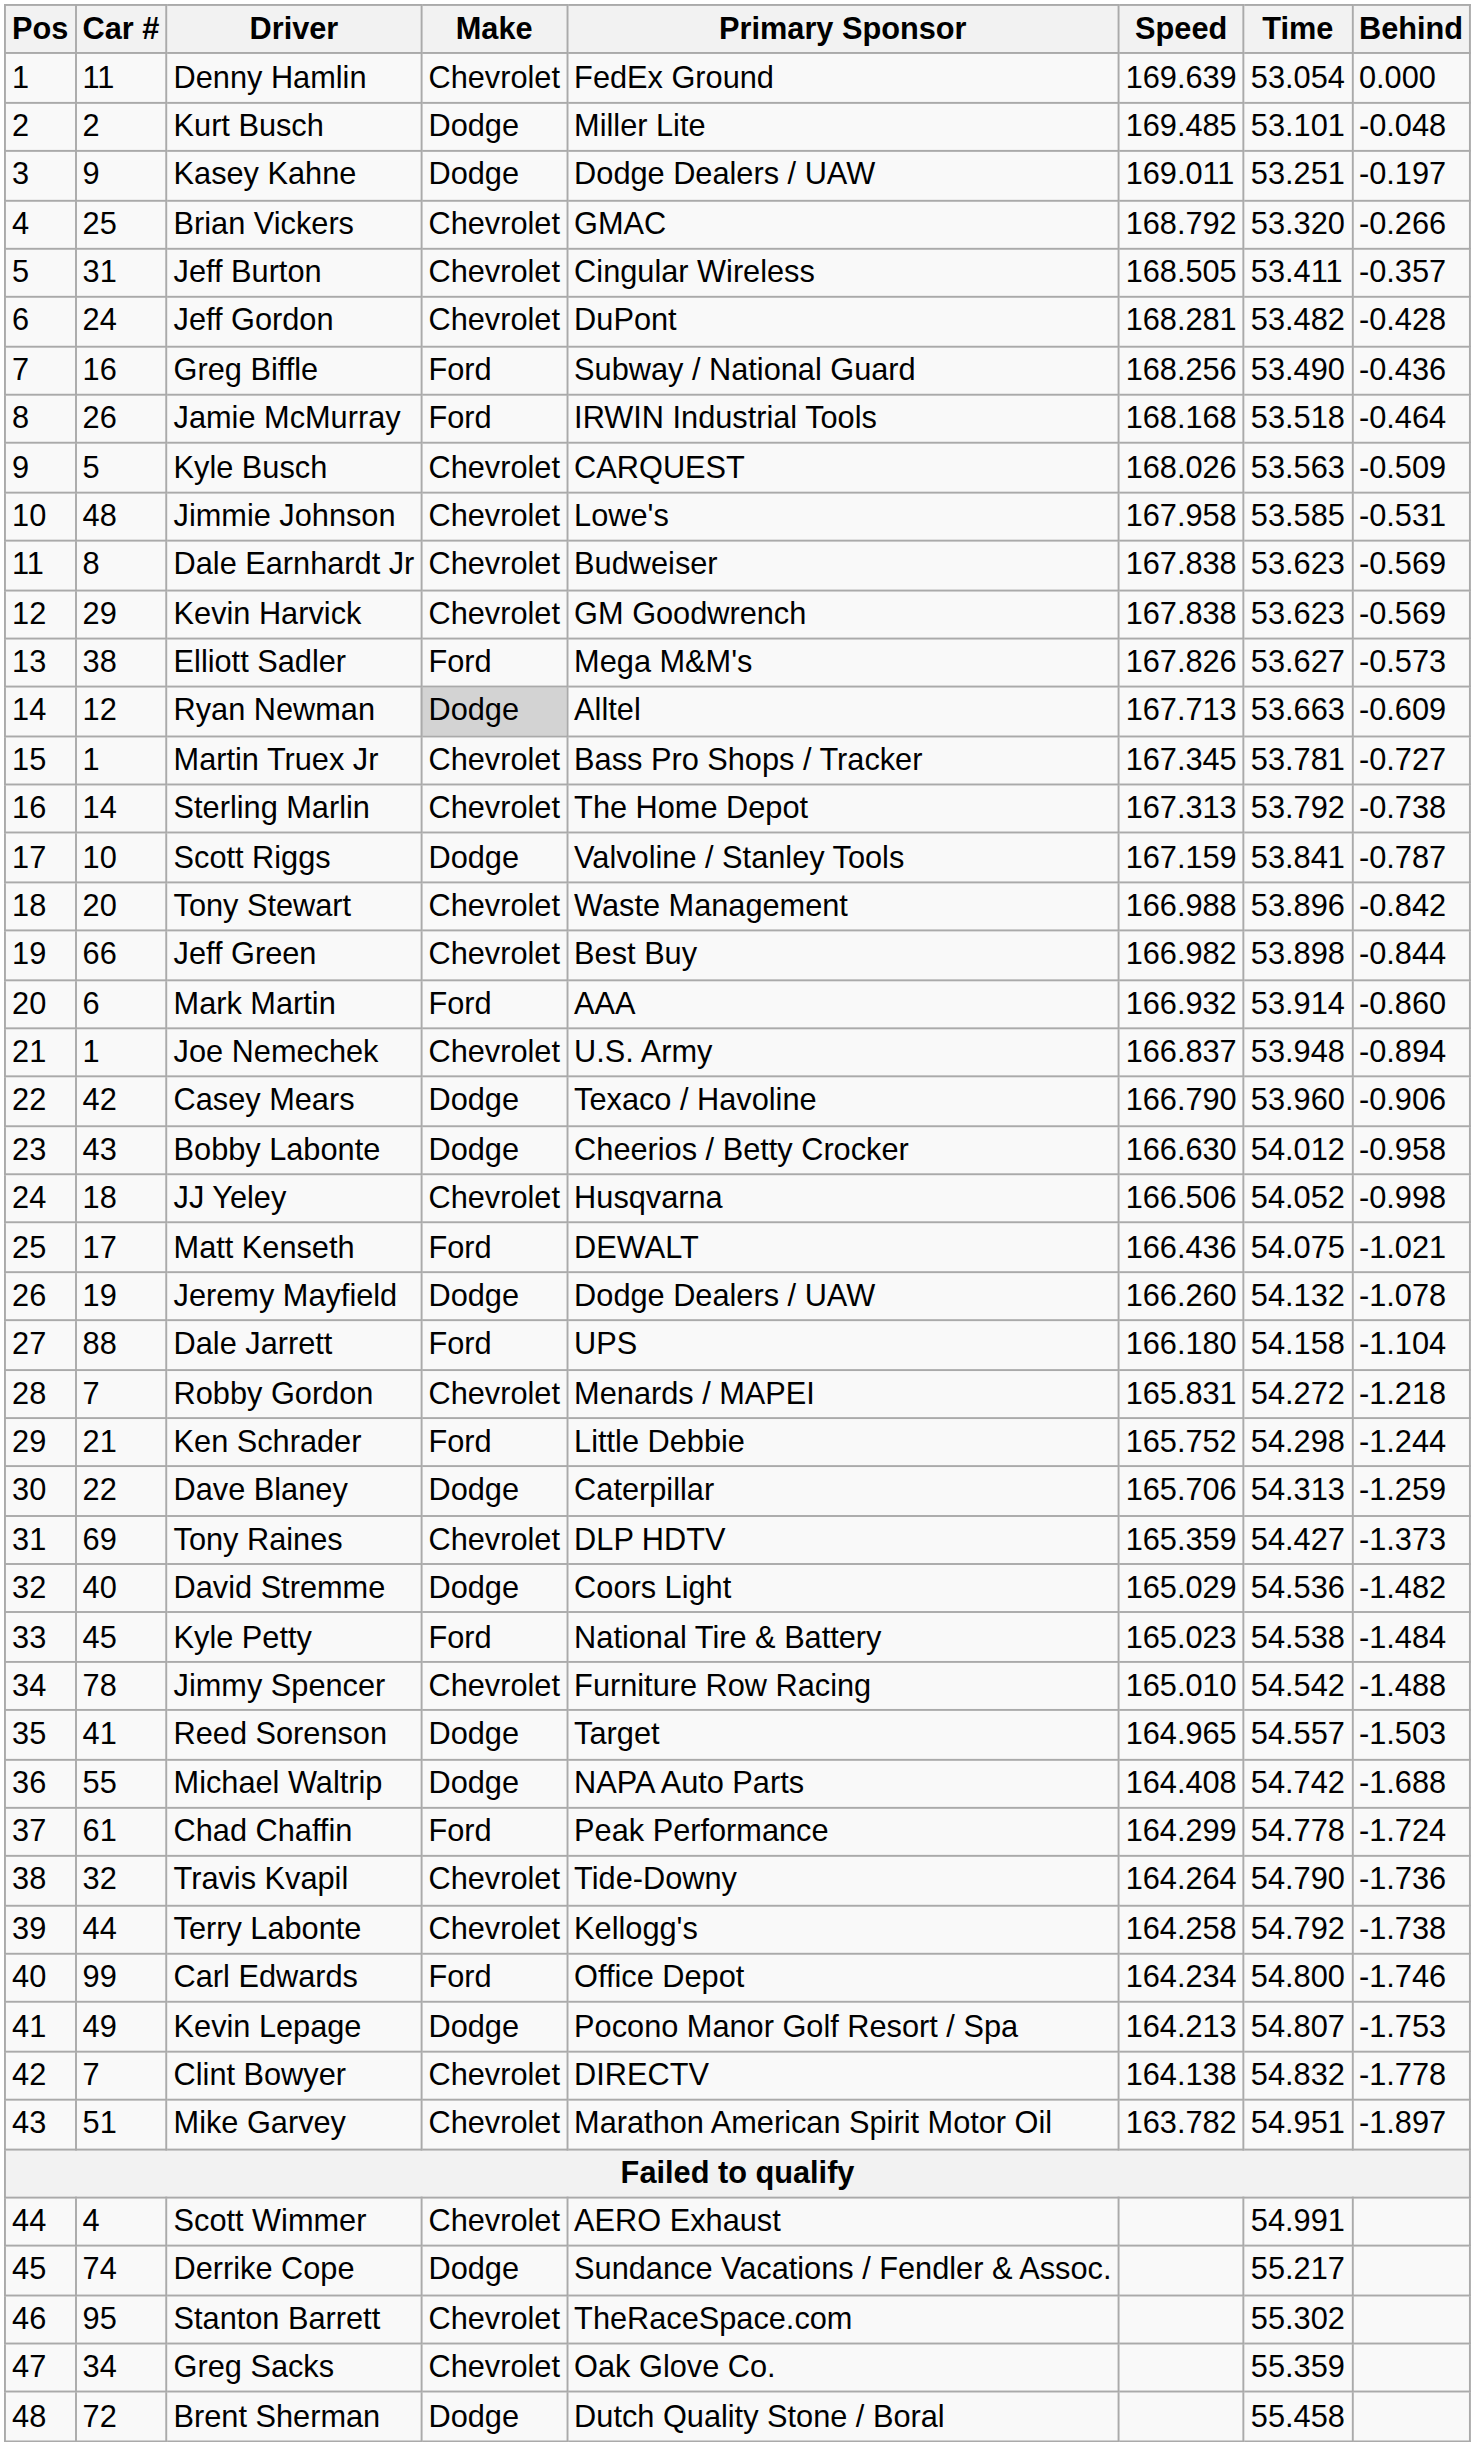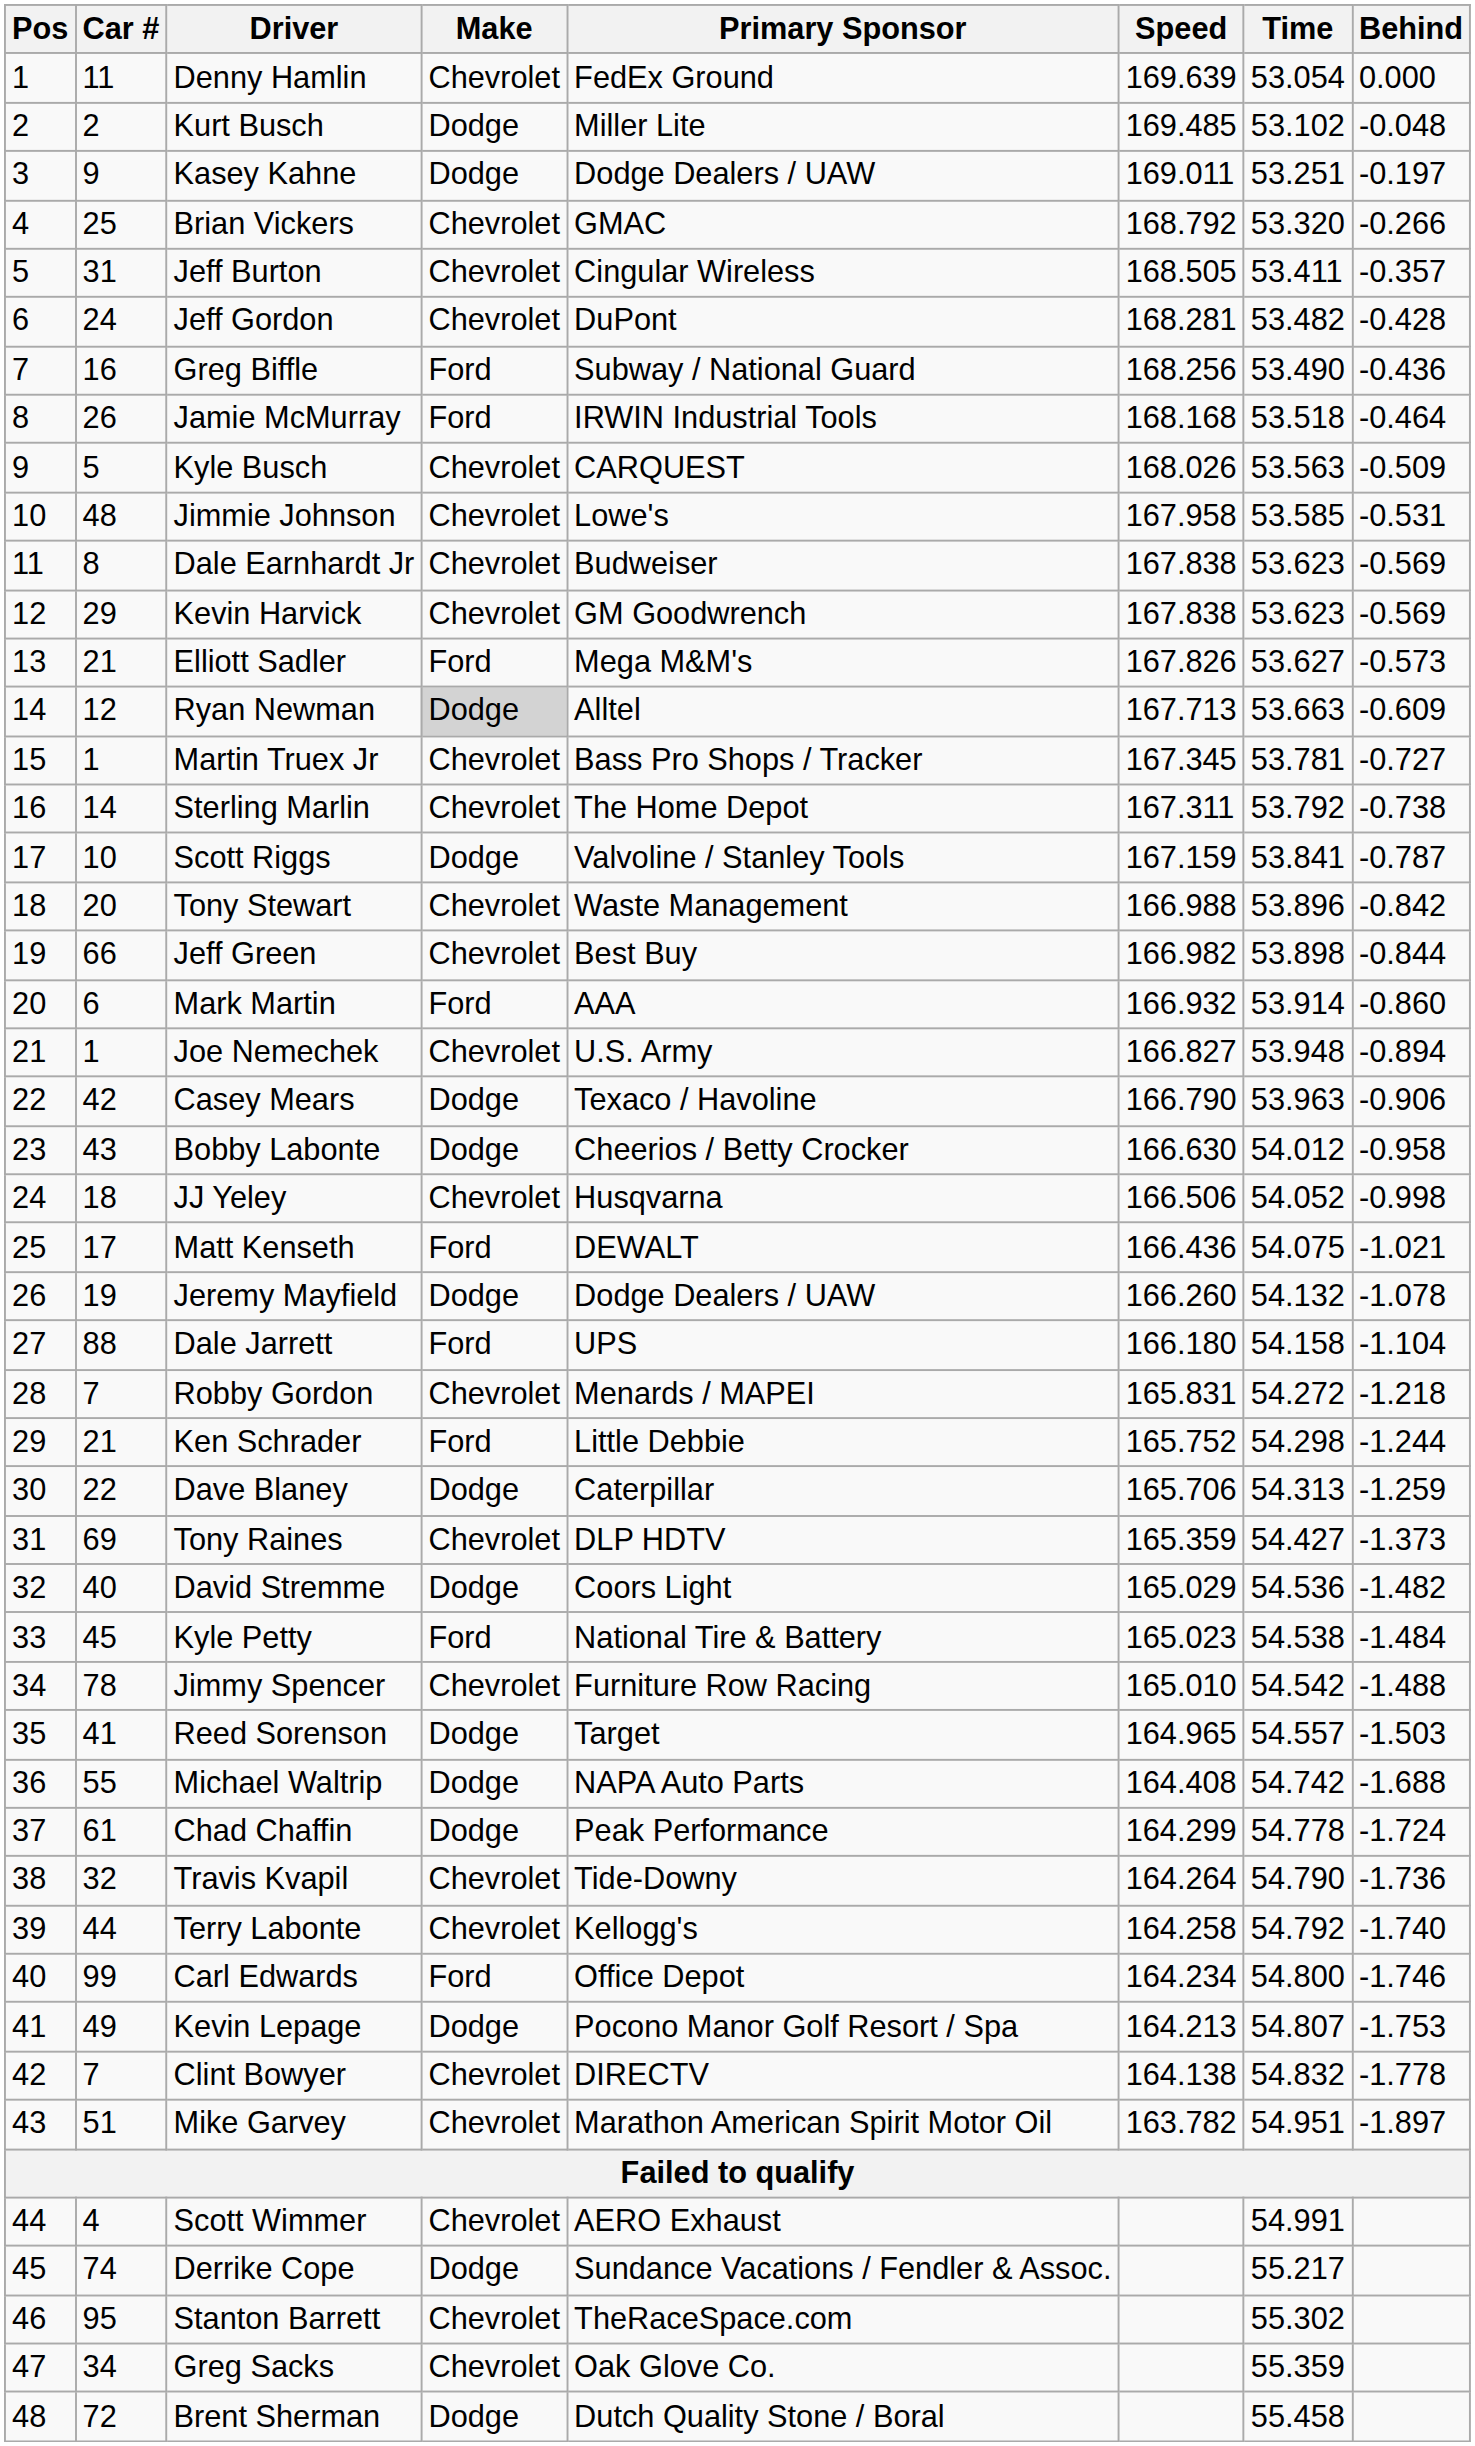Kurt Busch | Time: 53.101 -> 53.102
Elliott Sadler | Car #: 38 -> 21
Sterling Marlin | Speed: 167.313 -> 167.311
Joe Nemechek | Speed: 166.837 -> 166.827
Casey Mears | Time: 53.960 -> 53.963
Chad Chaffin | Make: Ford -> Dodge
Terry Labonte | Behind: -1.738 -> -1.740
